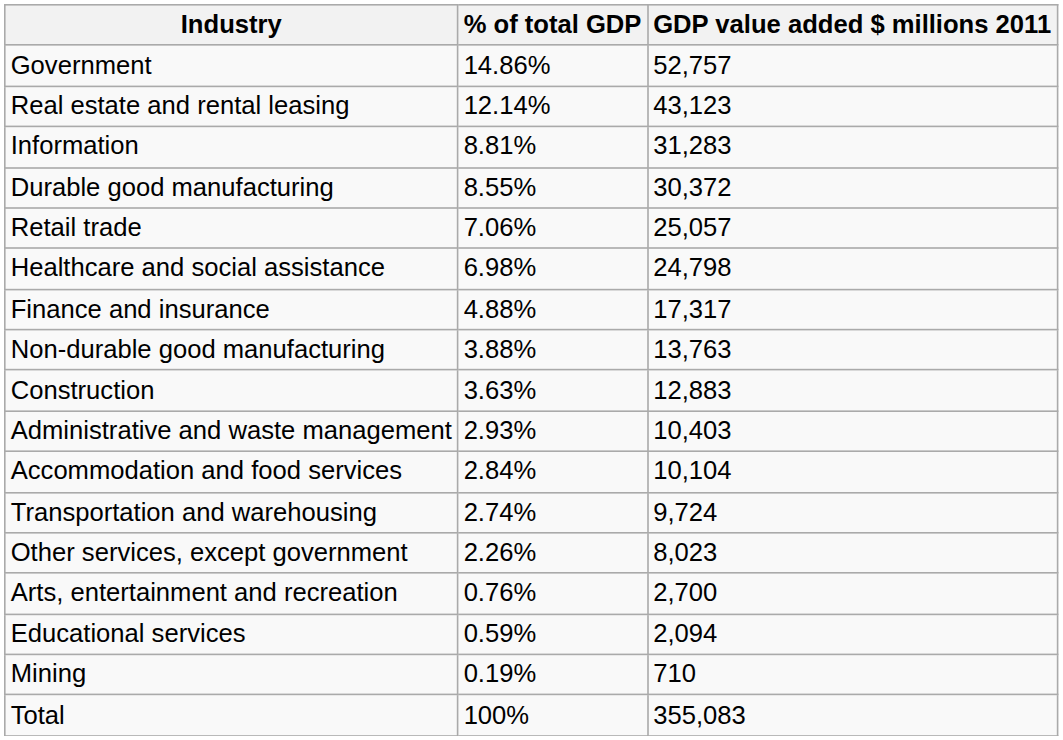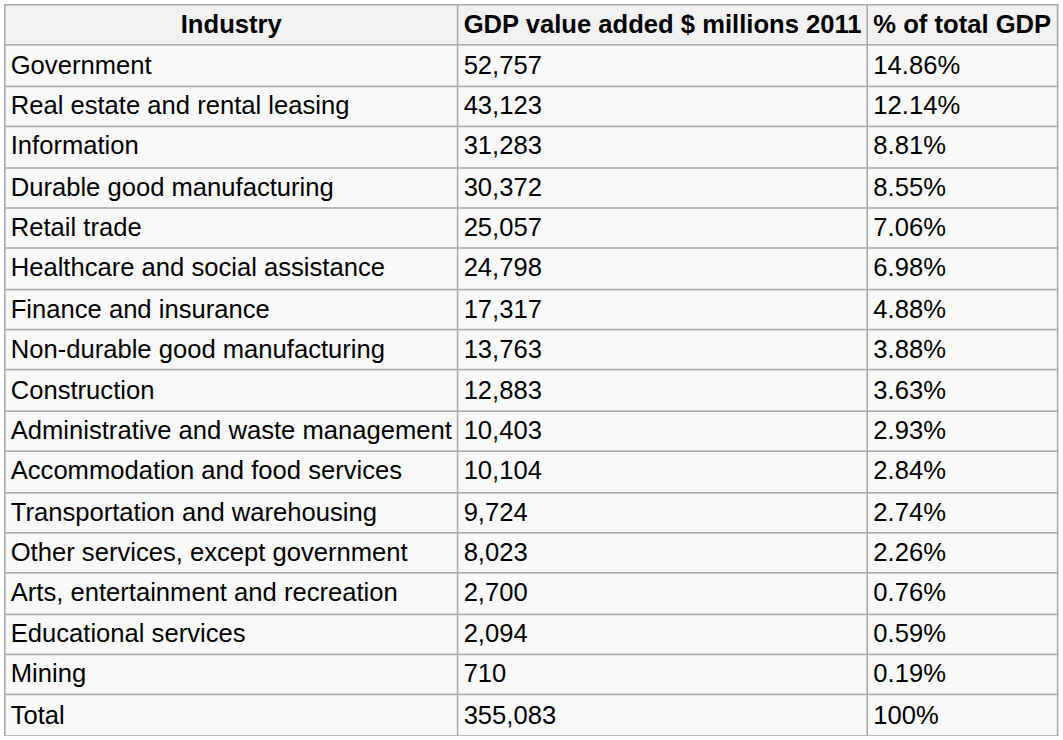columns swapped: GDP value added $ millions 2011 <-> % of total GDP
